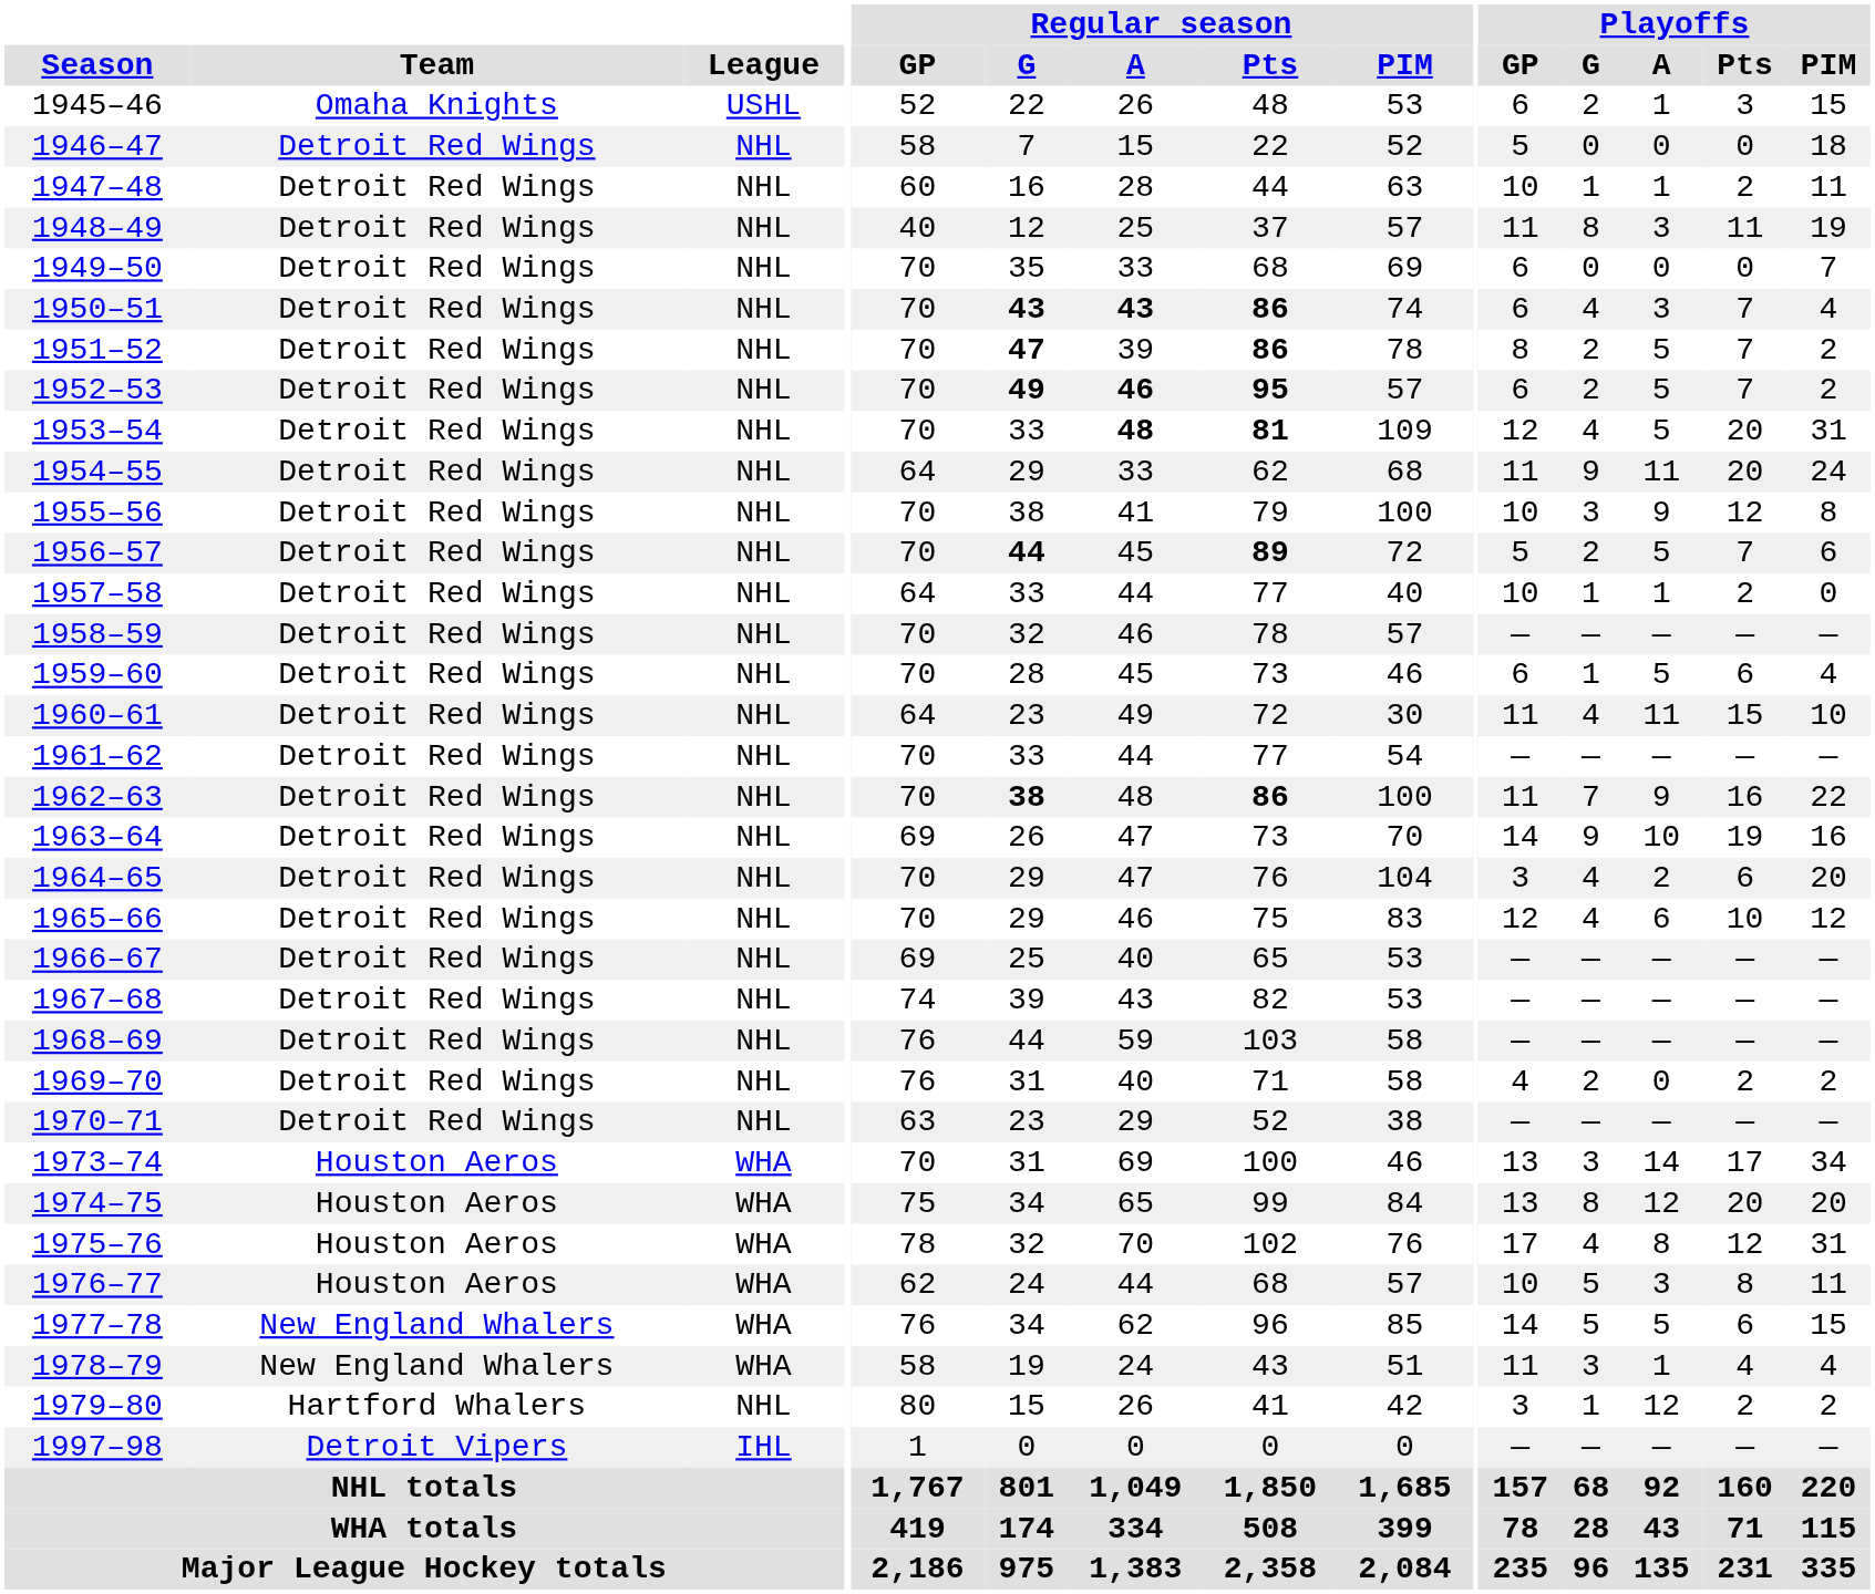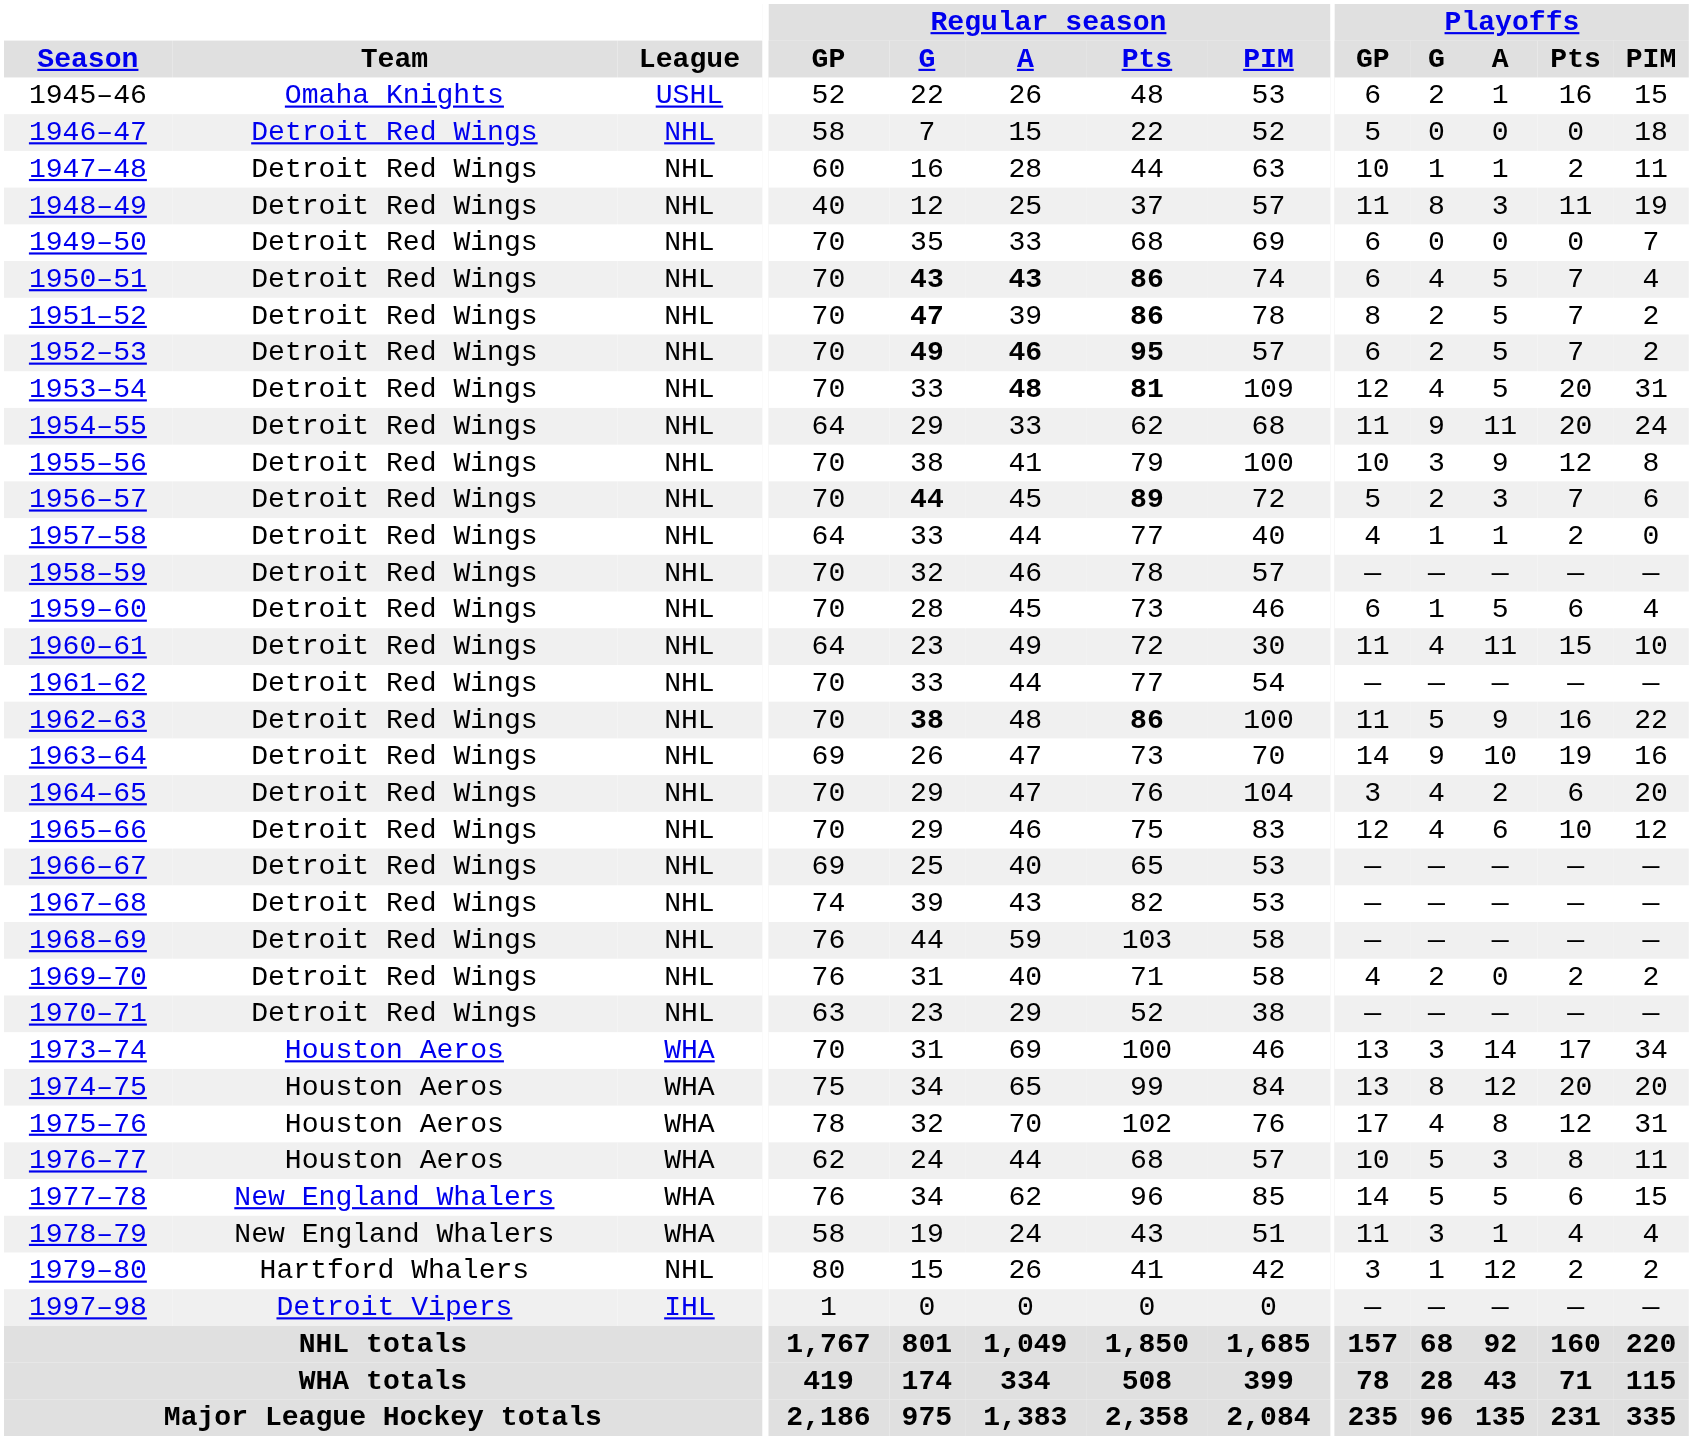1945–46 | Playoffs / Pts: 3 -> 16
1950–51 | Playoffs / A: 3 -> 5
1956–57 | Playoffs / A: 5 -> 3
1957–58 | Playoffs / GP: 10 -> 4
1962–63 | Playoffs / G: 7 -> 5
